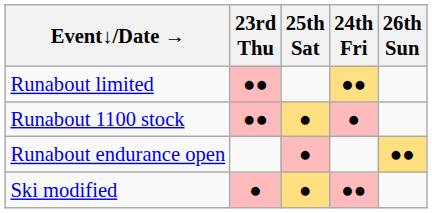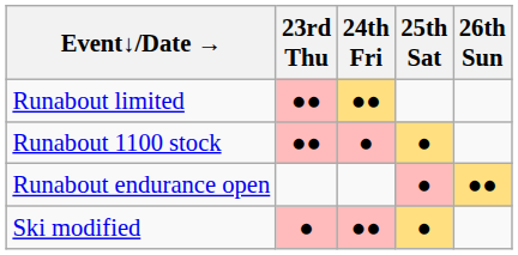columns swapped: 24th Fri <-> 25th Sat
